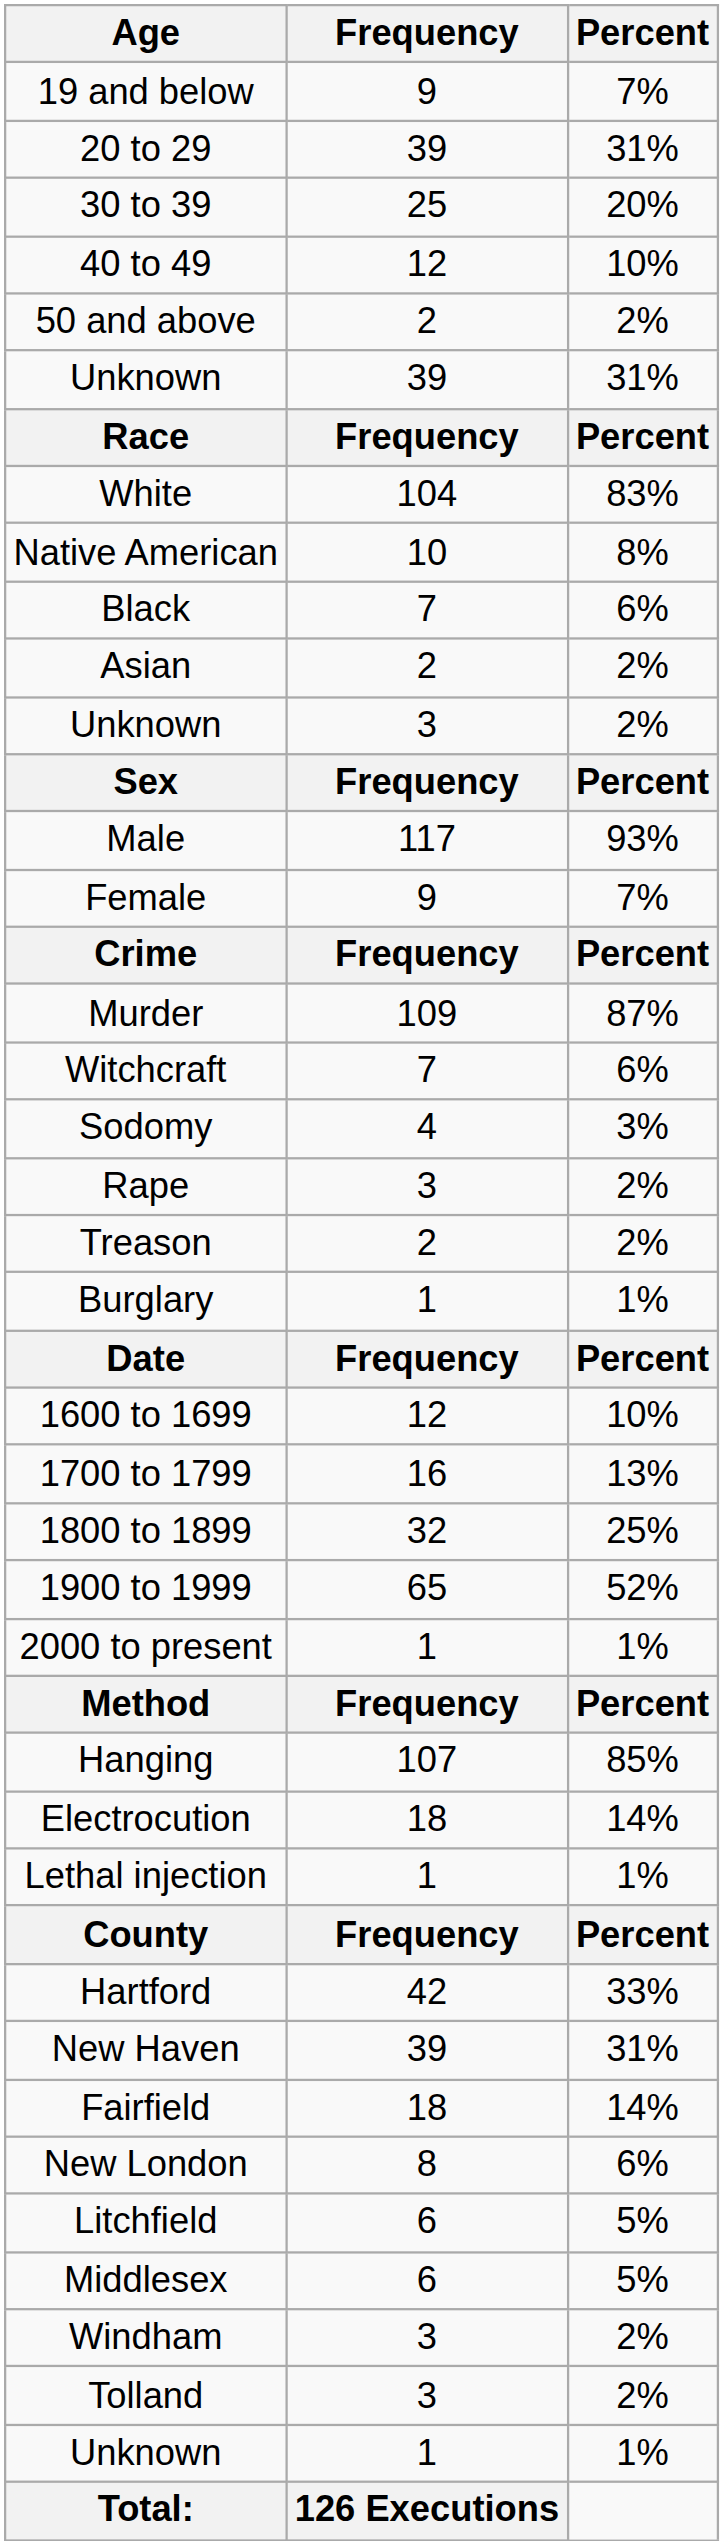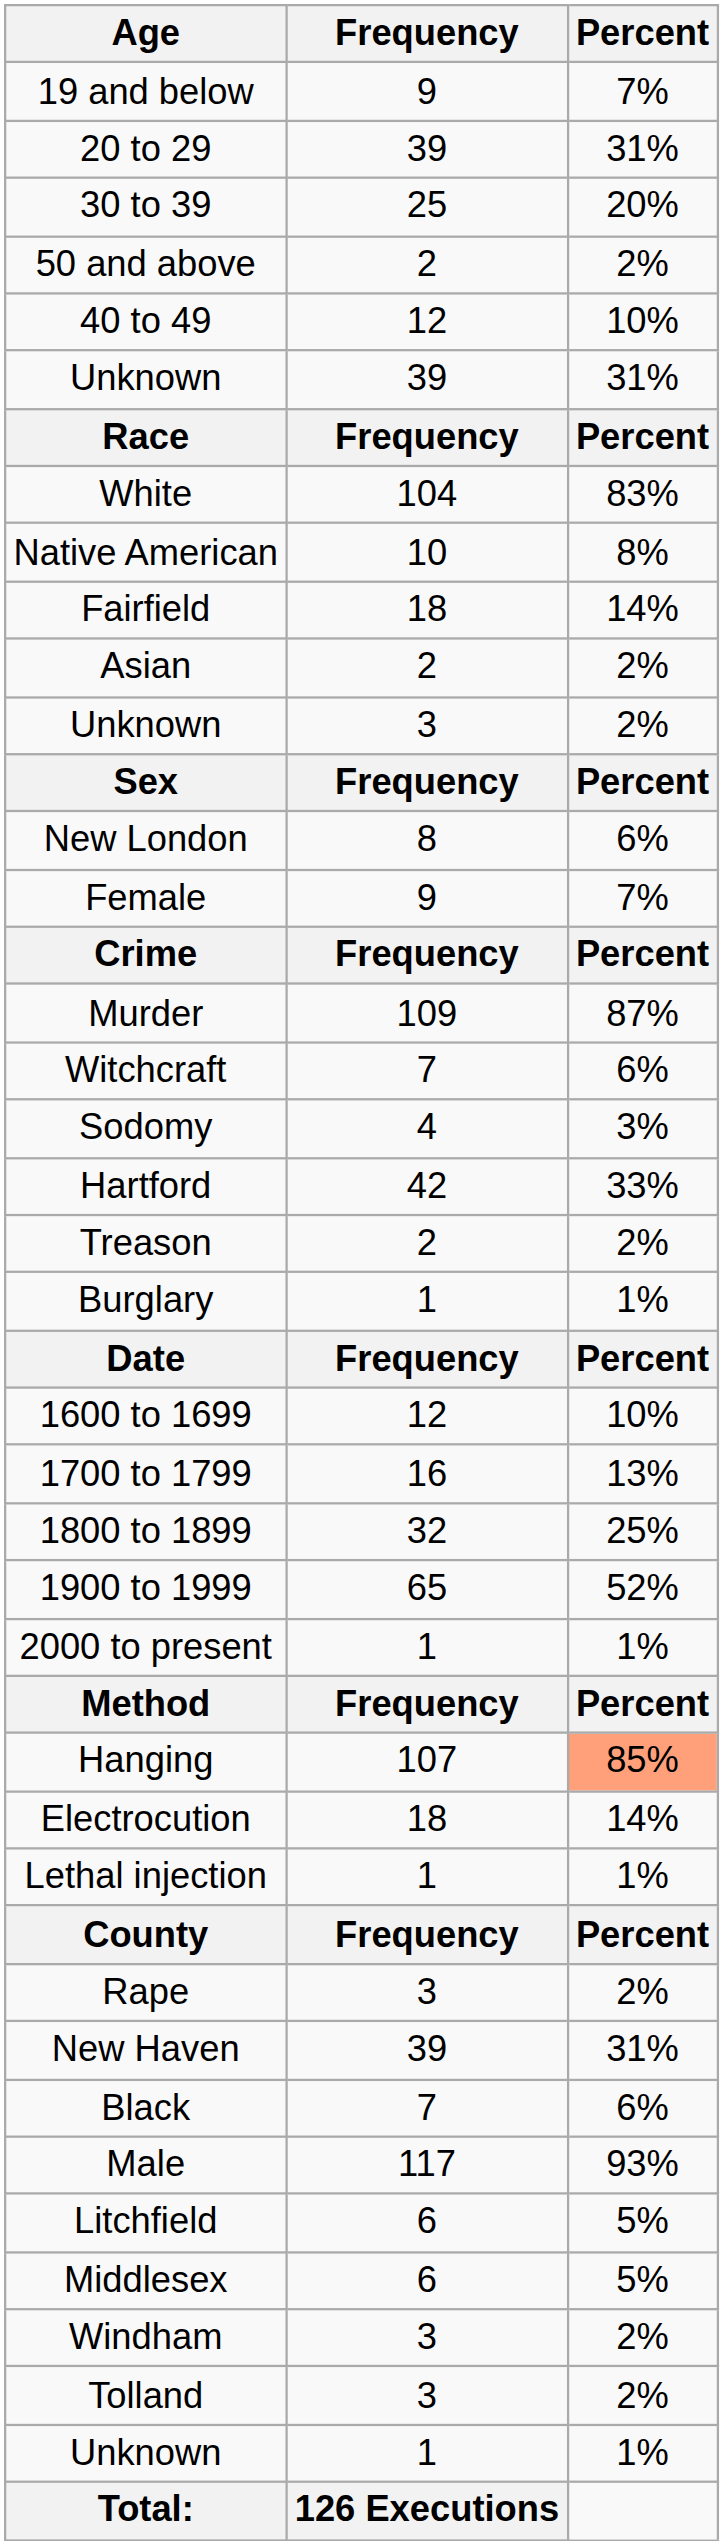rows swapped: 40 to 49 <-> 50 and above
rows swapped: Black <-> Fairfield
rows swapped: Male <-> New London
rows swapped: Rape <-> Hartford
Hanging | Percent: no background -> lightsalmon background
